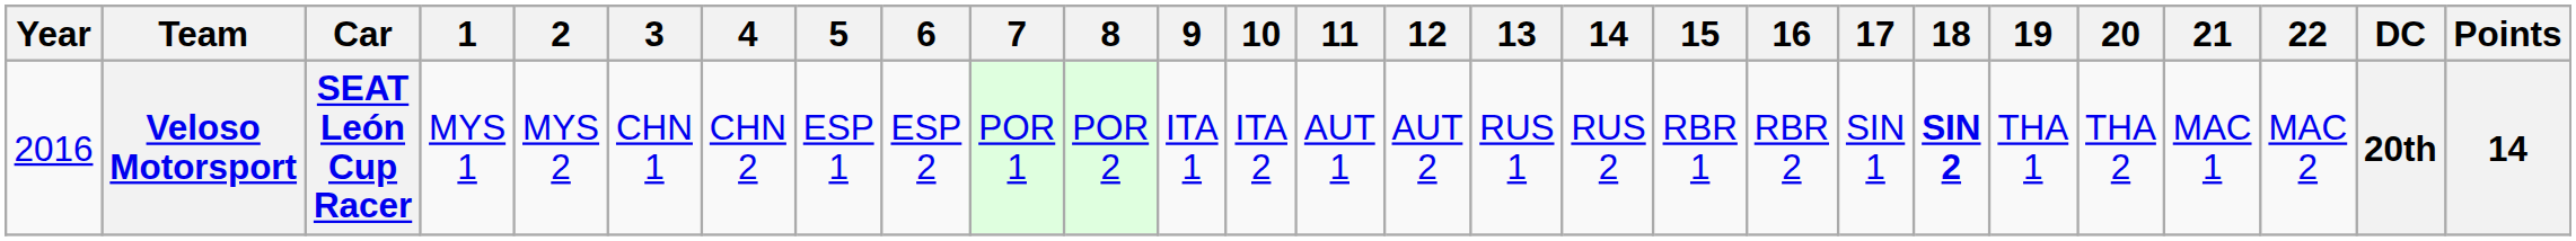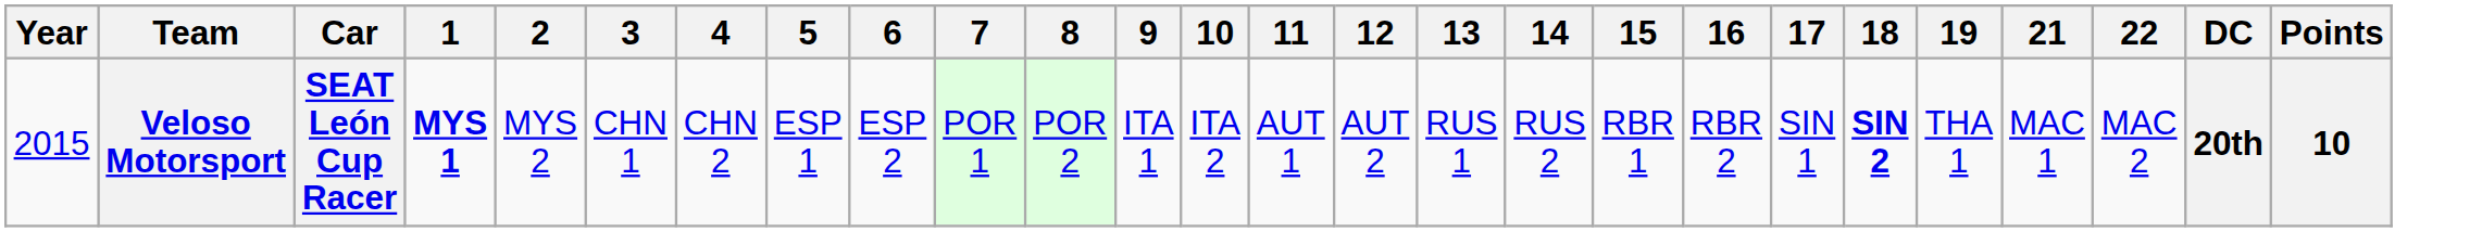- column: 20 | THA 2
Veloso Motorsport | Year: 2016 -> 2015
Veloso Motorsport | 1: normal -> bold
Veloso Motorsport | Points: 14 -> 10
